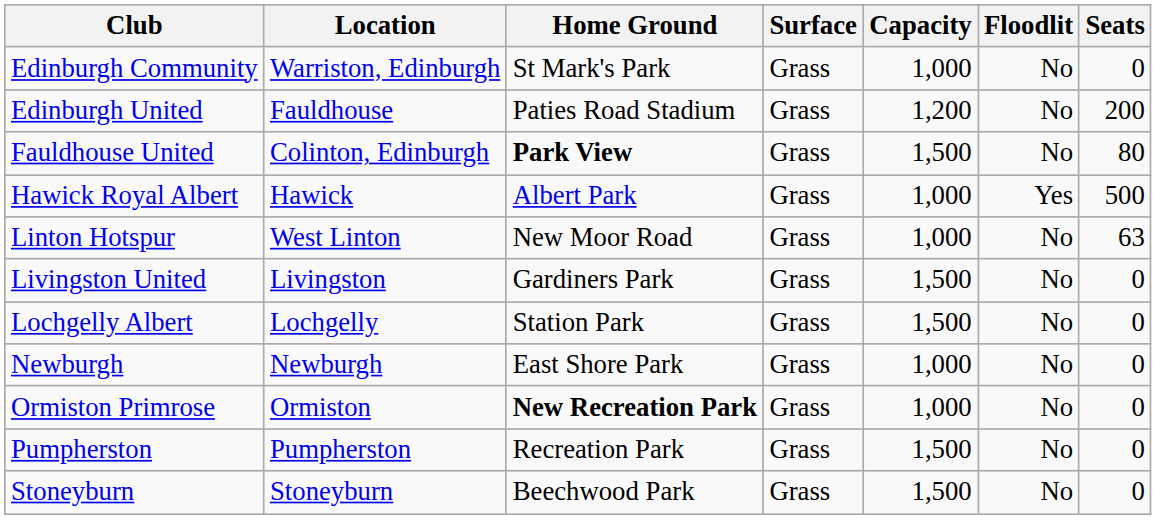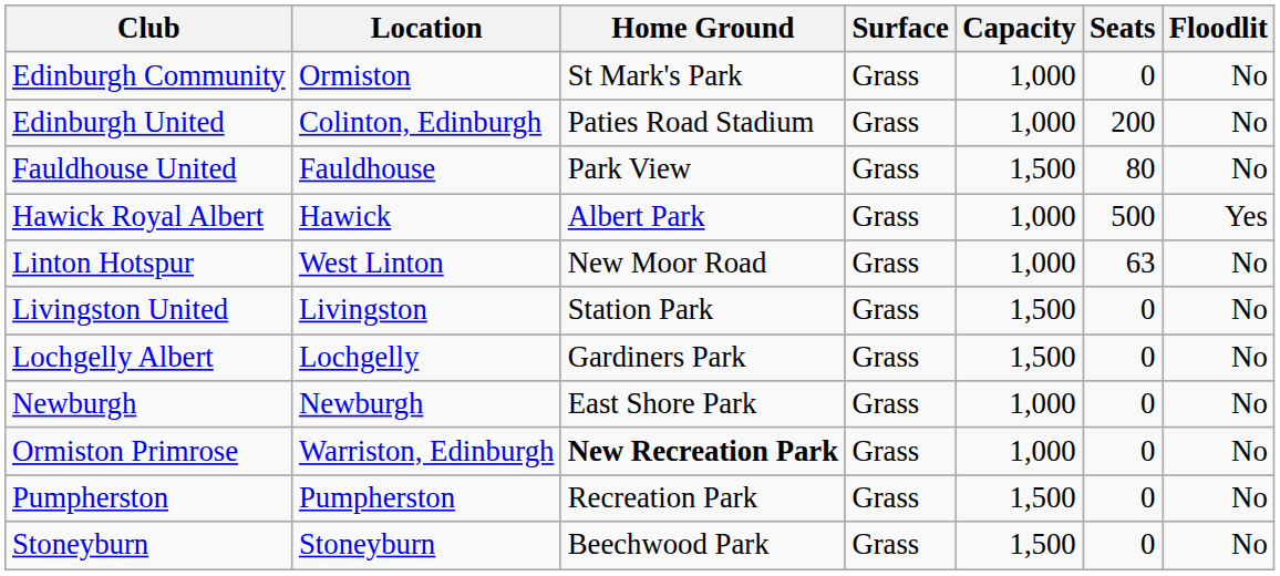columns swapped: Seats <-> Floodlit
Edinburgh Community | Location: Warriston, Edinburgh -> Ormiston
Edinburgh United | Location: Fauldhouse -> Colinton, Edinburgh
Edinburgh United | Capacity: 1,200 -> 1,000
Fauldhouse United | Location: Colinton, Edinburgh -> Fauldhouse
Fauldhouse United | Home Ground: bold -> normal
Livingston United | Home Ground: Gardiners Park -> Station Park
Lochgelly Albert | Home Ground: Station Park -> Gardiners Park
Ormiston Primrose | Location: Ormiston -> Warriston, Edinburgh
